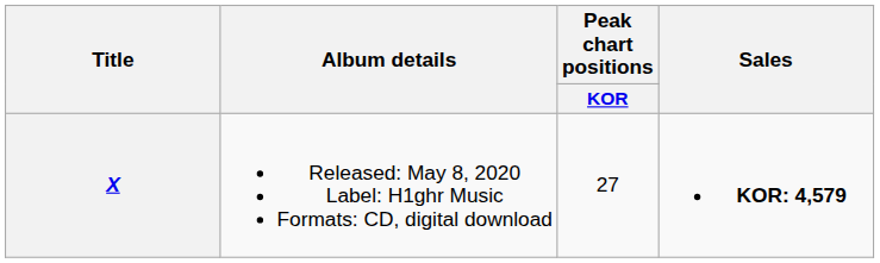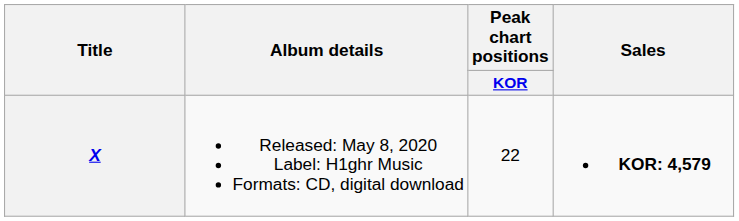X | Peak chart positions / KOR: 27 -> 22
